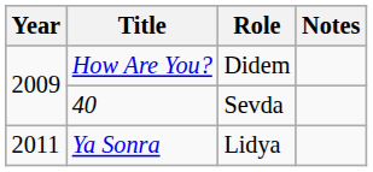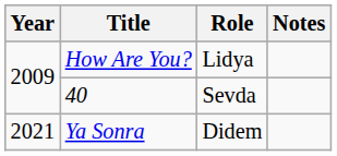How Are You? | Role: Didem -> Lidya
Ya Sonra | Year: 2011 -> 2021
Ya Sonra | Role: Lidya -> Didem
